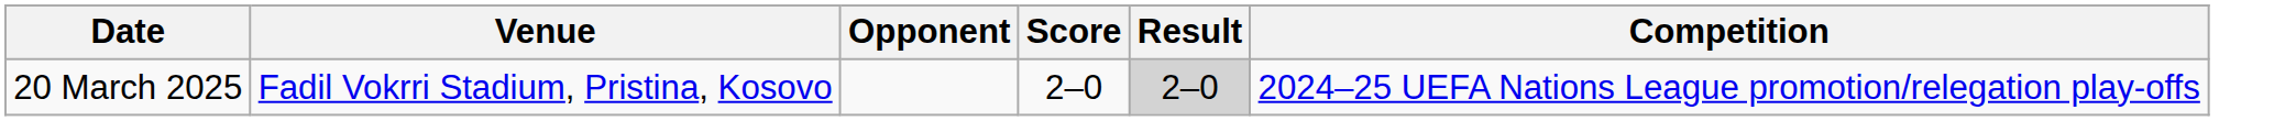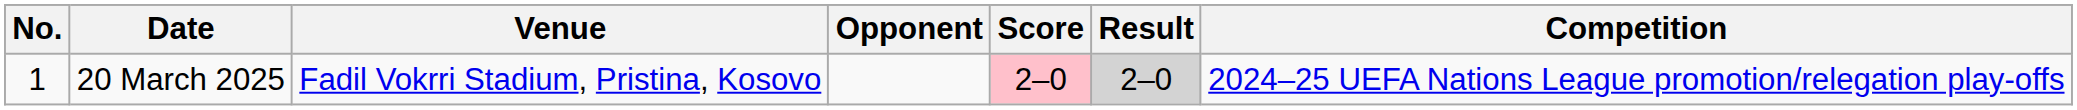+ column: No. | 1
20 March 2025 | Score: no background -> pink background
